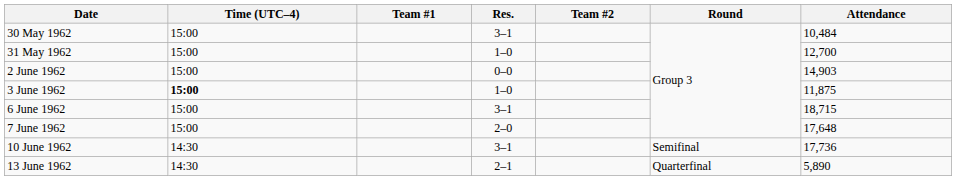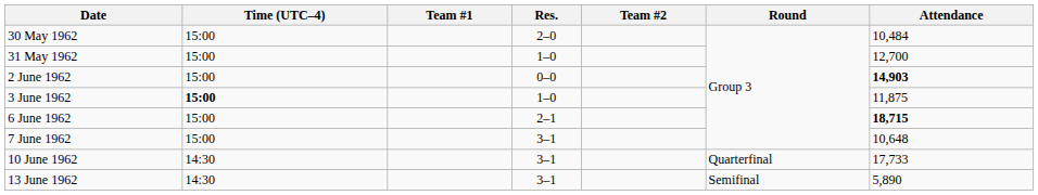30 May 1962 | Res.: 3–1 -> 2–0
2 June 1962 | Attendance: normal -> bold
6 June 1962 | Res.: 3–1 -> 2–1
6 June 1962 | Attendance: normal -> bold
7 June 1962 | Res.: 2–0 -> 3–1
7 June 1962 | Attendance: 17,648 -> 10,648
10 June 1962 | Round: Semifinal -> Quarterfinal
10 June 1962 | Attendance: 17,736 -> 17,733
13 June 1962 | Res.: 2–1 -> 3–1
13 June 1962 | Round: Quarterfinal -> Semifinal
